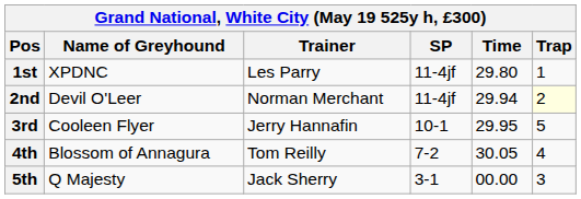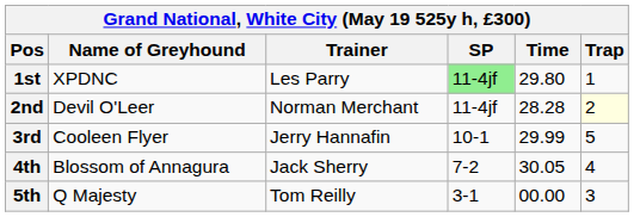1st | SP: no background -> lightgreen background
2nd | Time: 29.94 -> 28.28
3rd | Time: 29.95 -> 29.99
4th | Trainer: Tom Reilly -> Jack Sherry
5th | Trainer: Jack Sherry -> Tom Reilly
